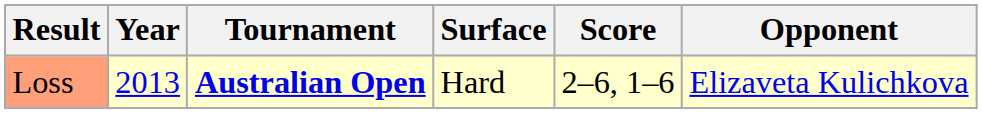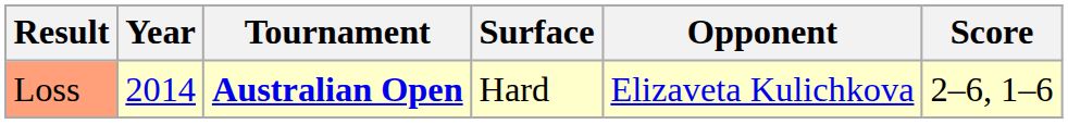columns swapped: Opponent <-> Score
Loss | Year: 2013 -> 2014
